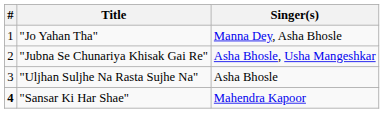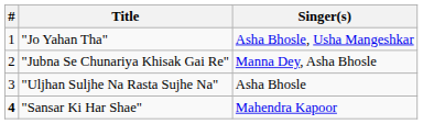"Jo Yahan Tha" | Singer(s): Manna Dey, Asha Bhosle -> Asha Bhosle, Usha Mangeshkar
"Jubna Se Chunariya Khisak Gai Re" | Singer(s): Asha Bhosle, Usha Mangeshkar -> Manna Dey, Asha Bhosle
